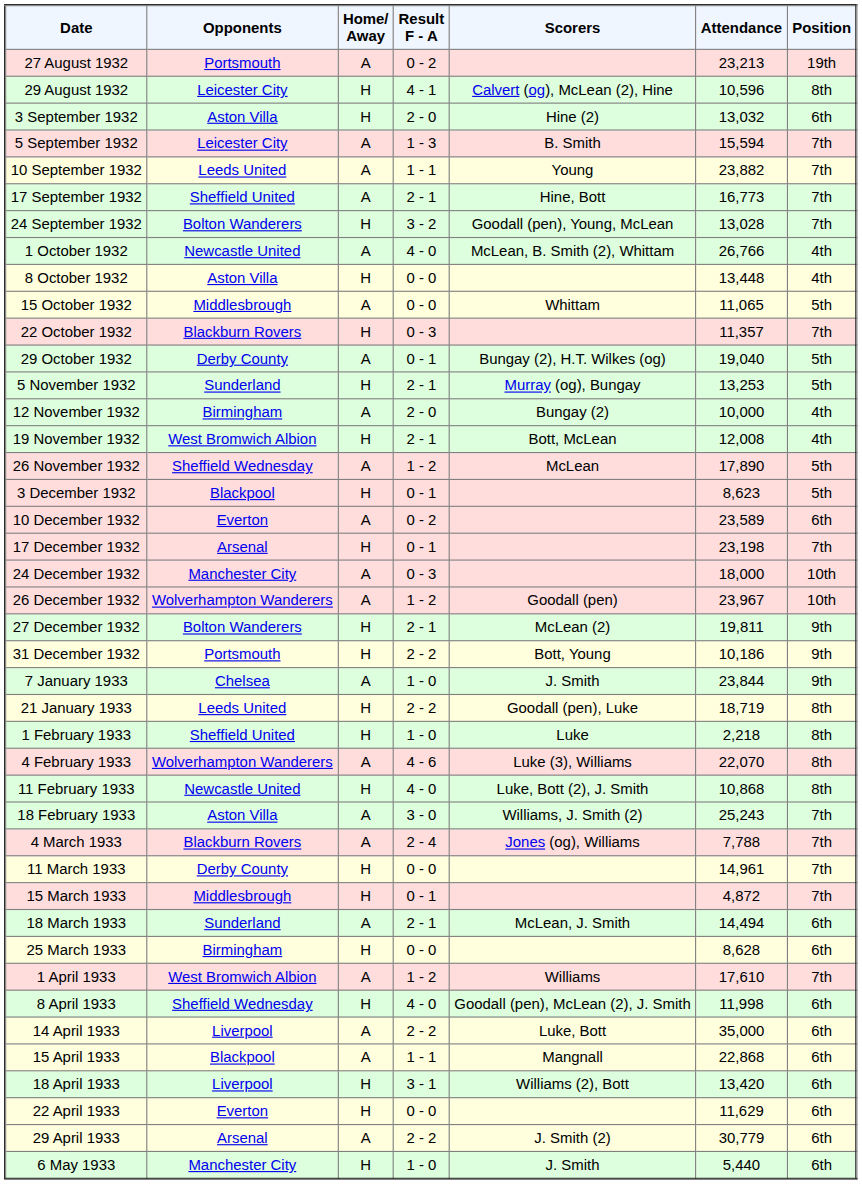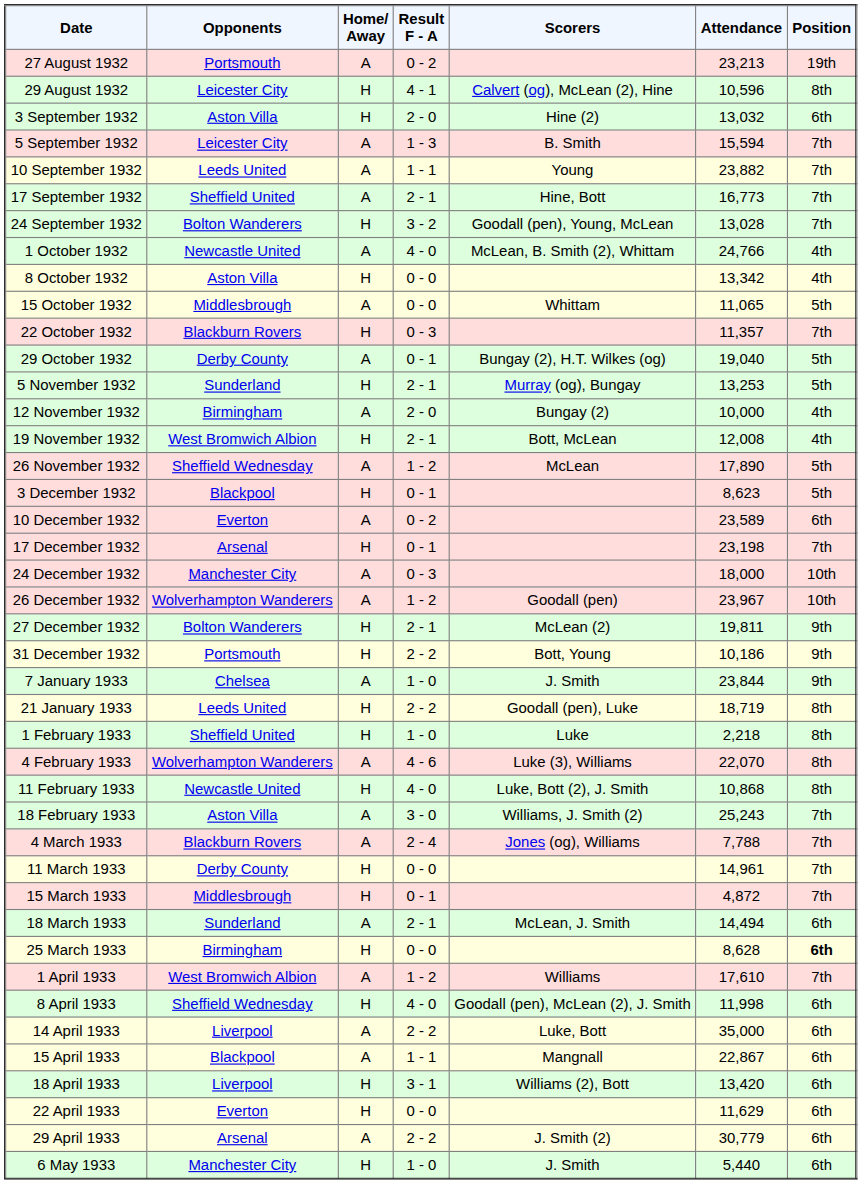1 October 1932 | Attendance: 26,766 -> 24,766
8 October 1932 | Attendance: 13,448 -> 13,342
25 March 1933 | Position: normal -> bold
15 April 1933 | Attendance: 22,868 -> 22,867
